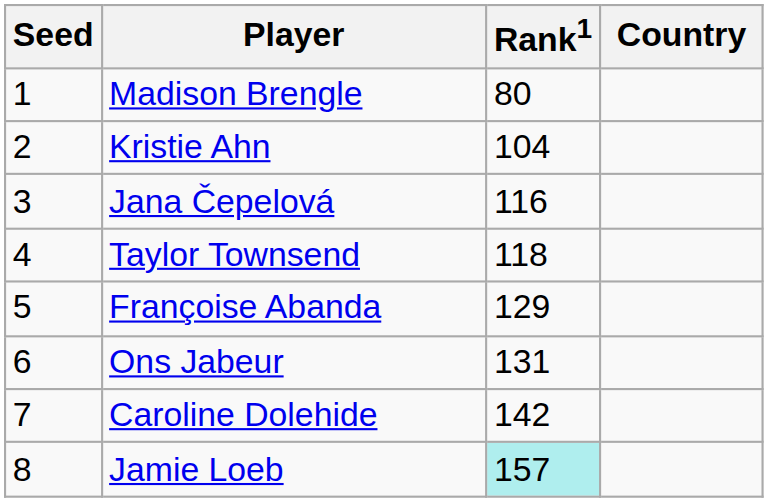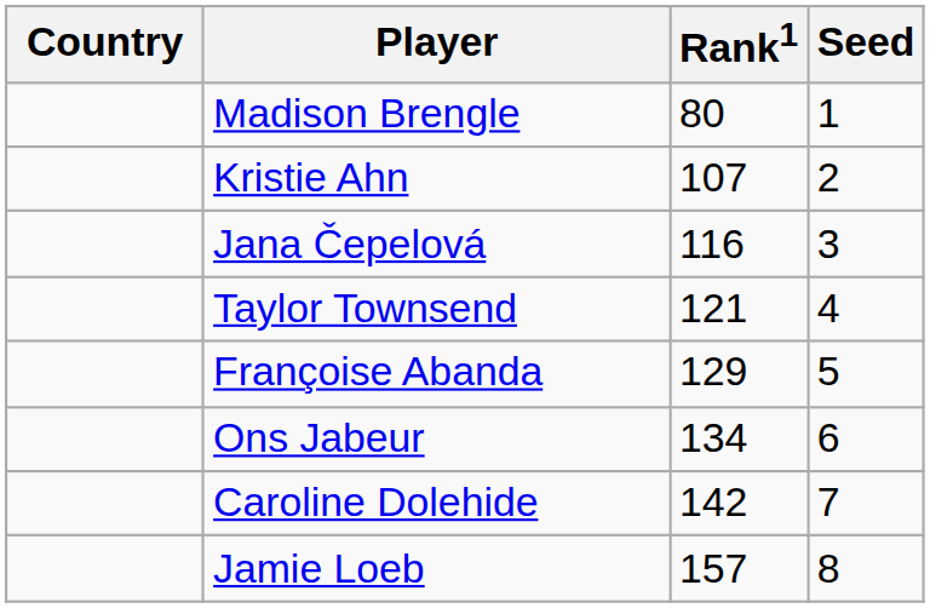columns swapped: Country <-> Seed
Kristie Ahn | Rank1: 104 -> 107
Taylor Townsend | Rank1: 118 -> 121
Ons Jabeur | Rank1: 131 -> 134
Jamie Loeb | Rank1: paleturquoise background -> no background
